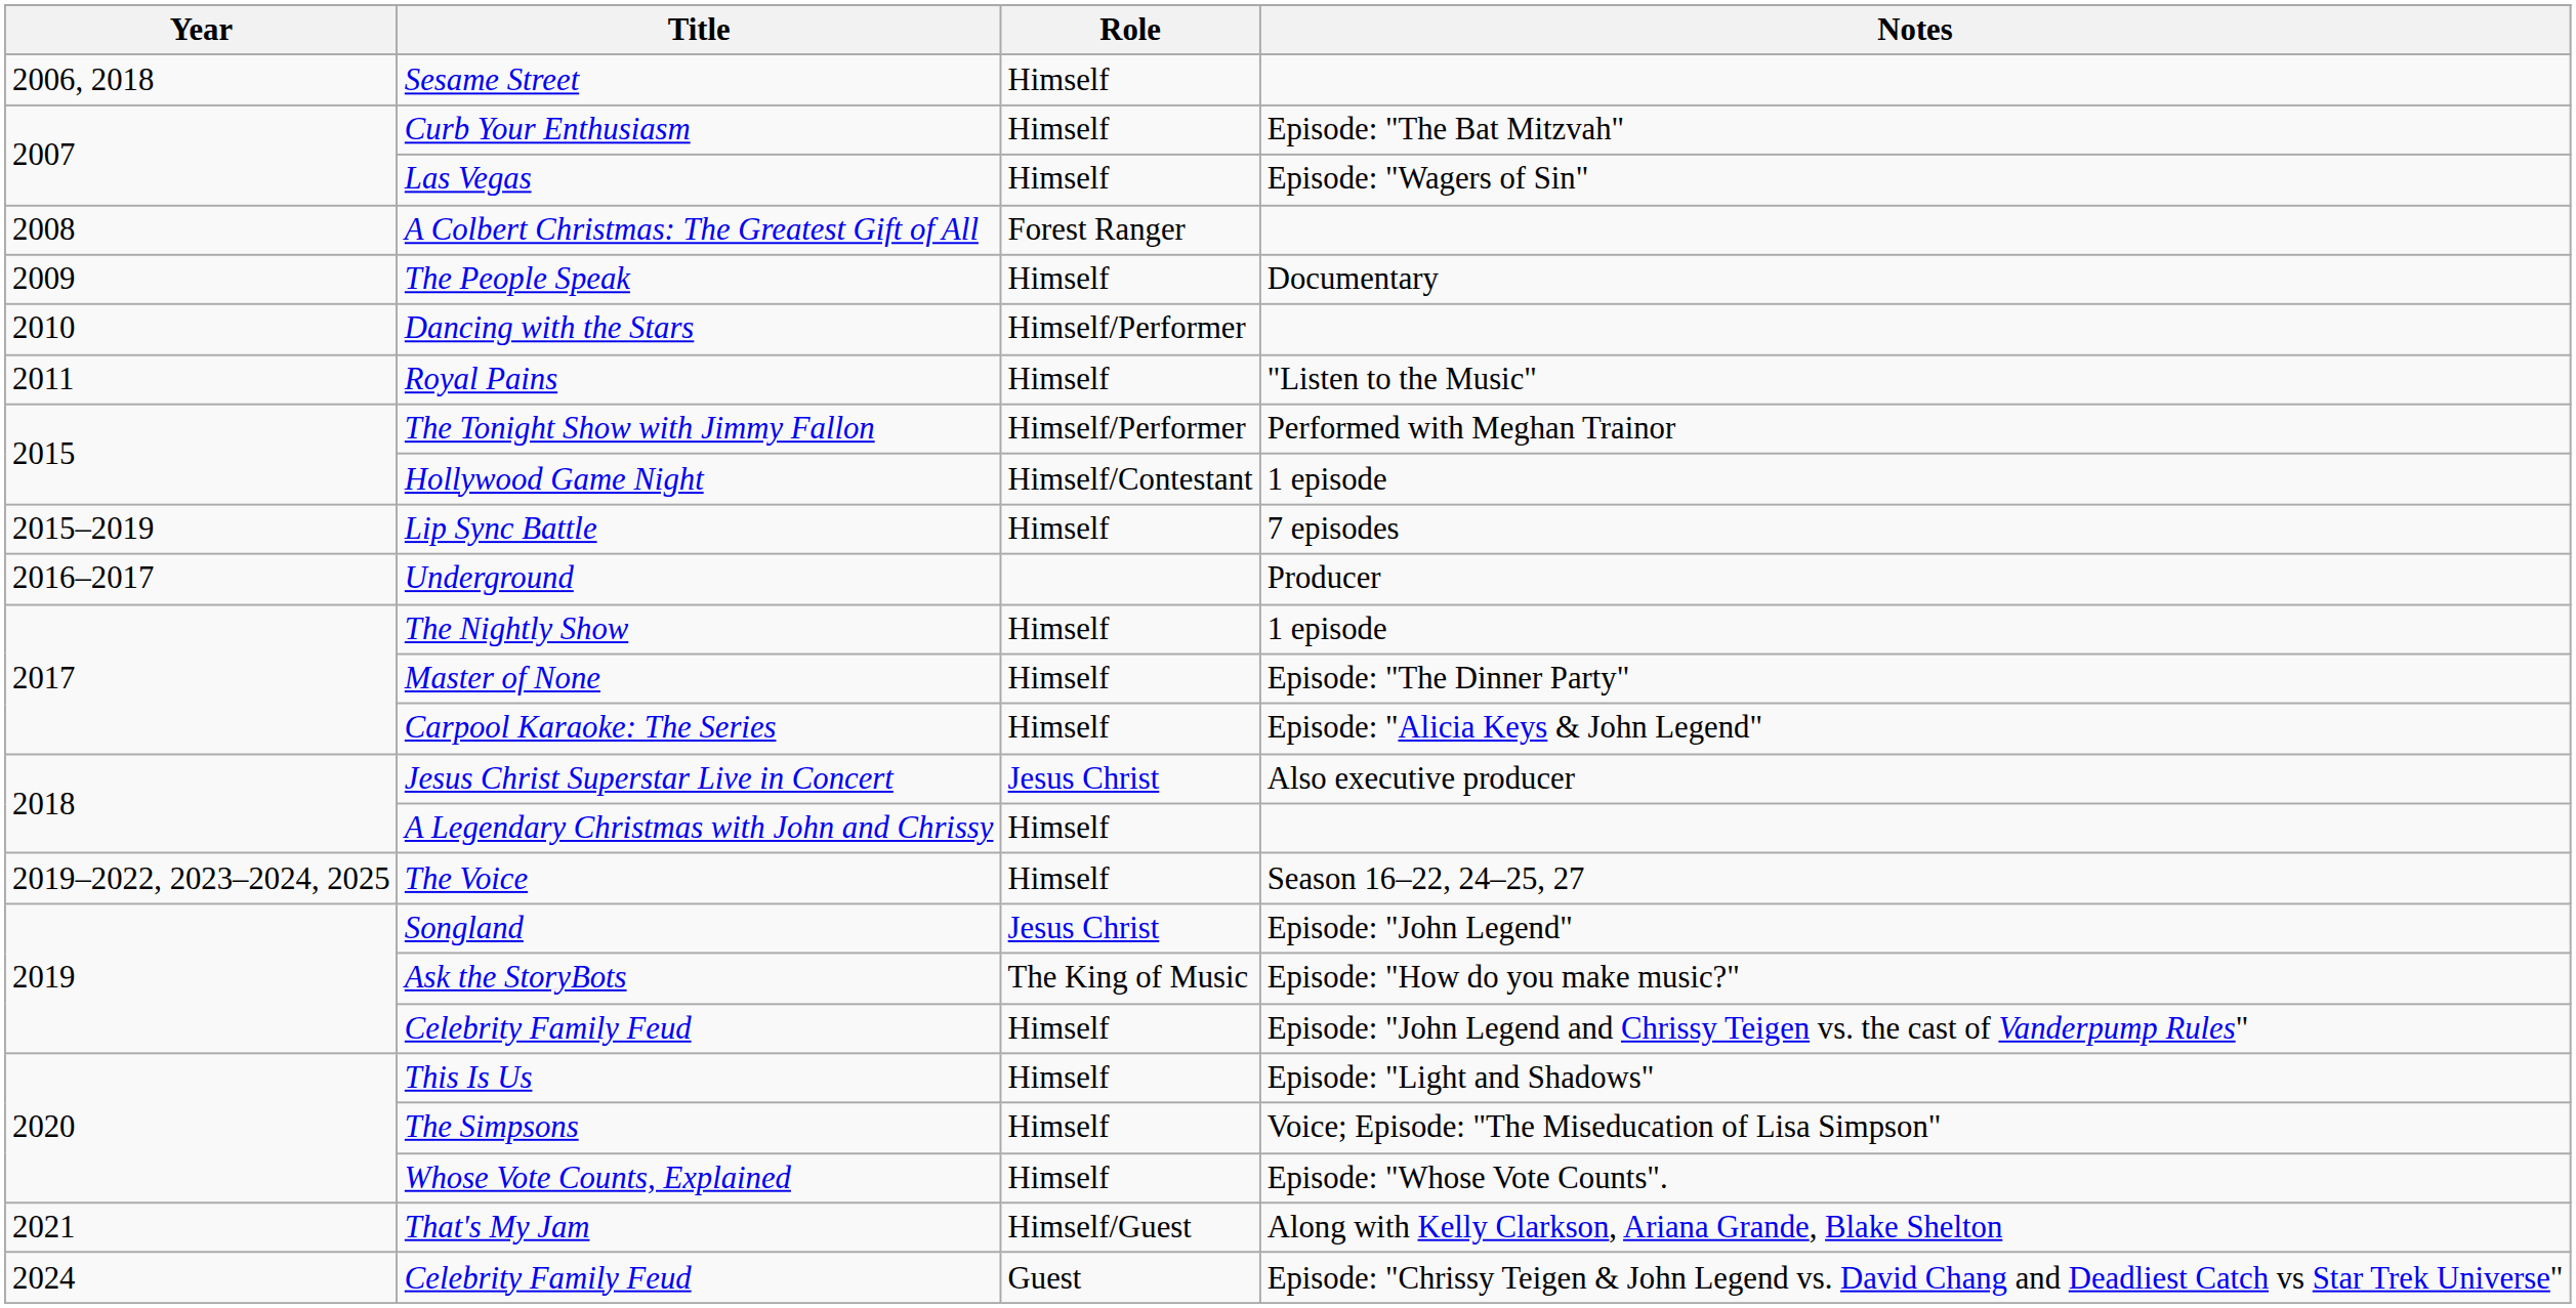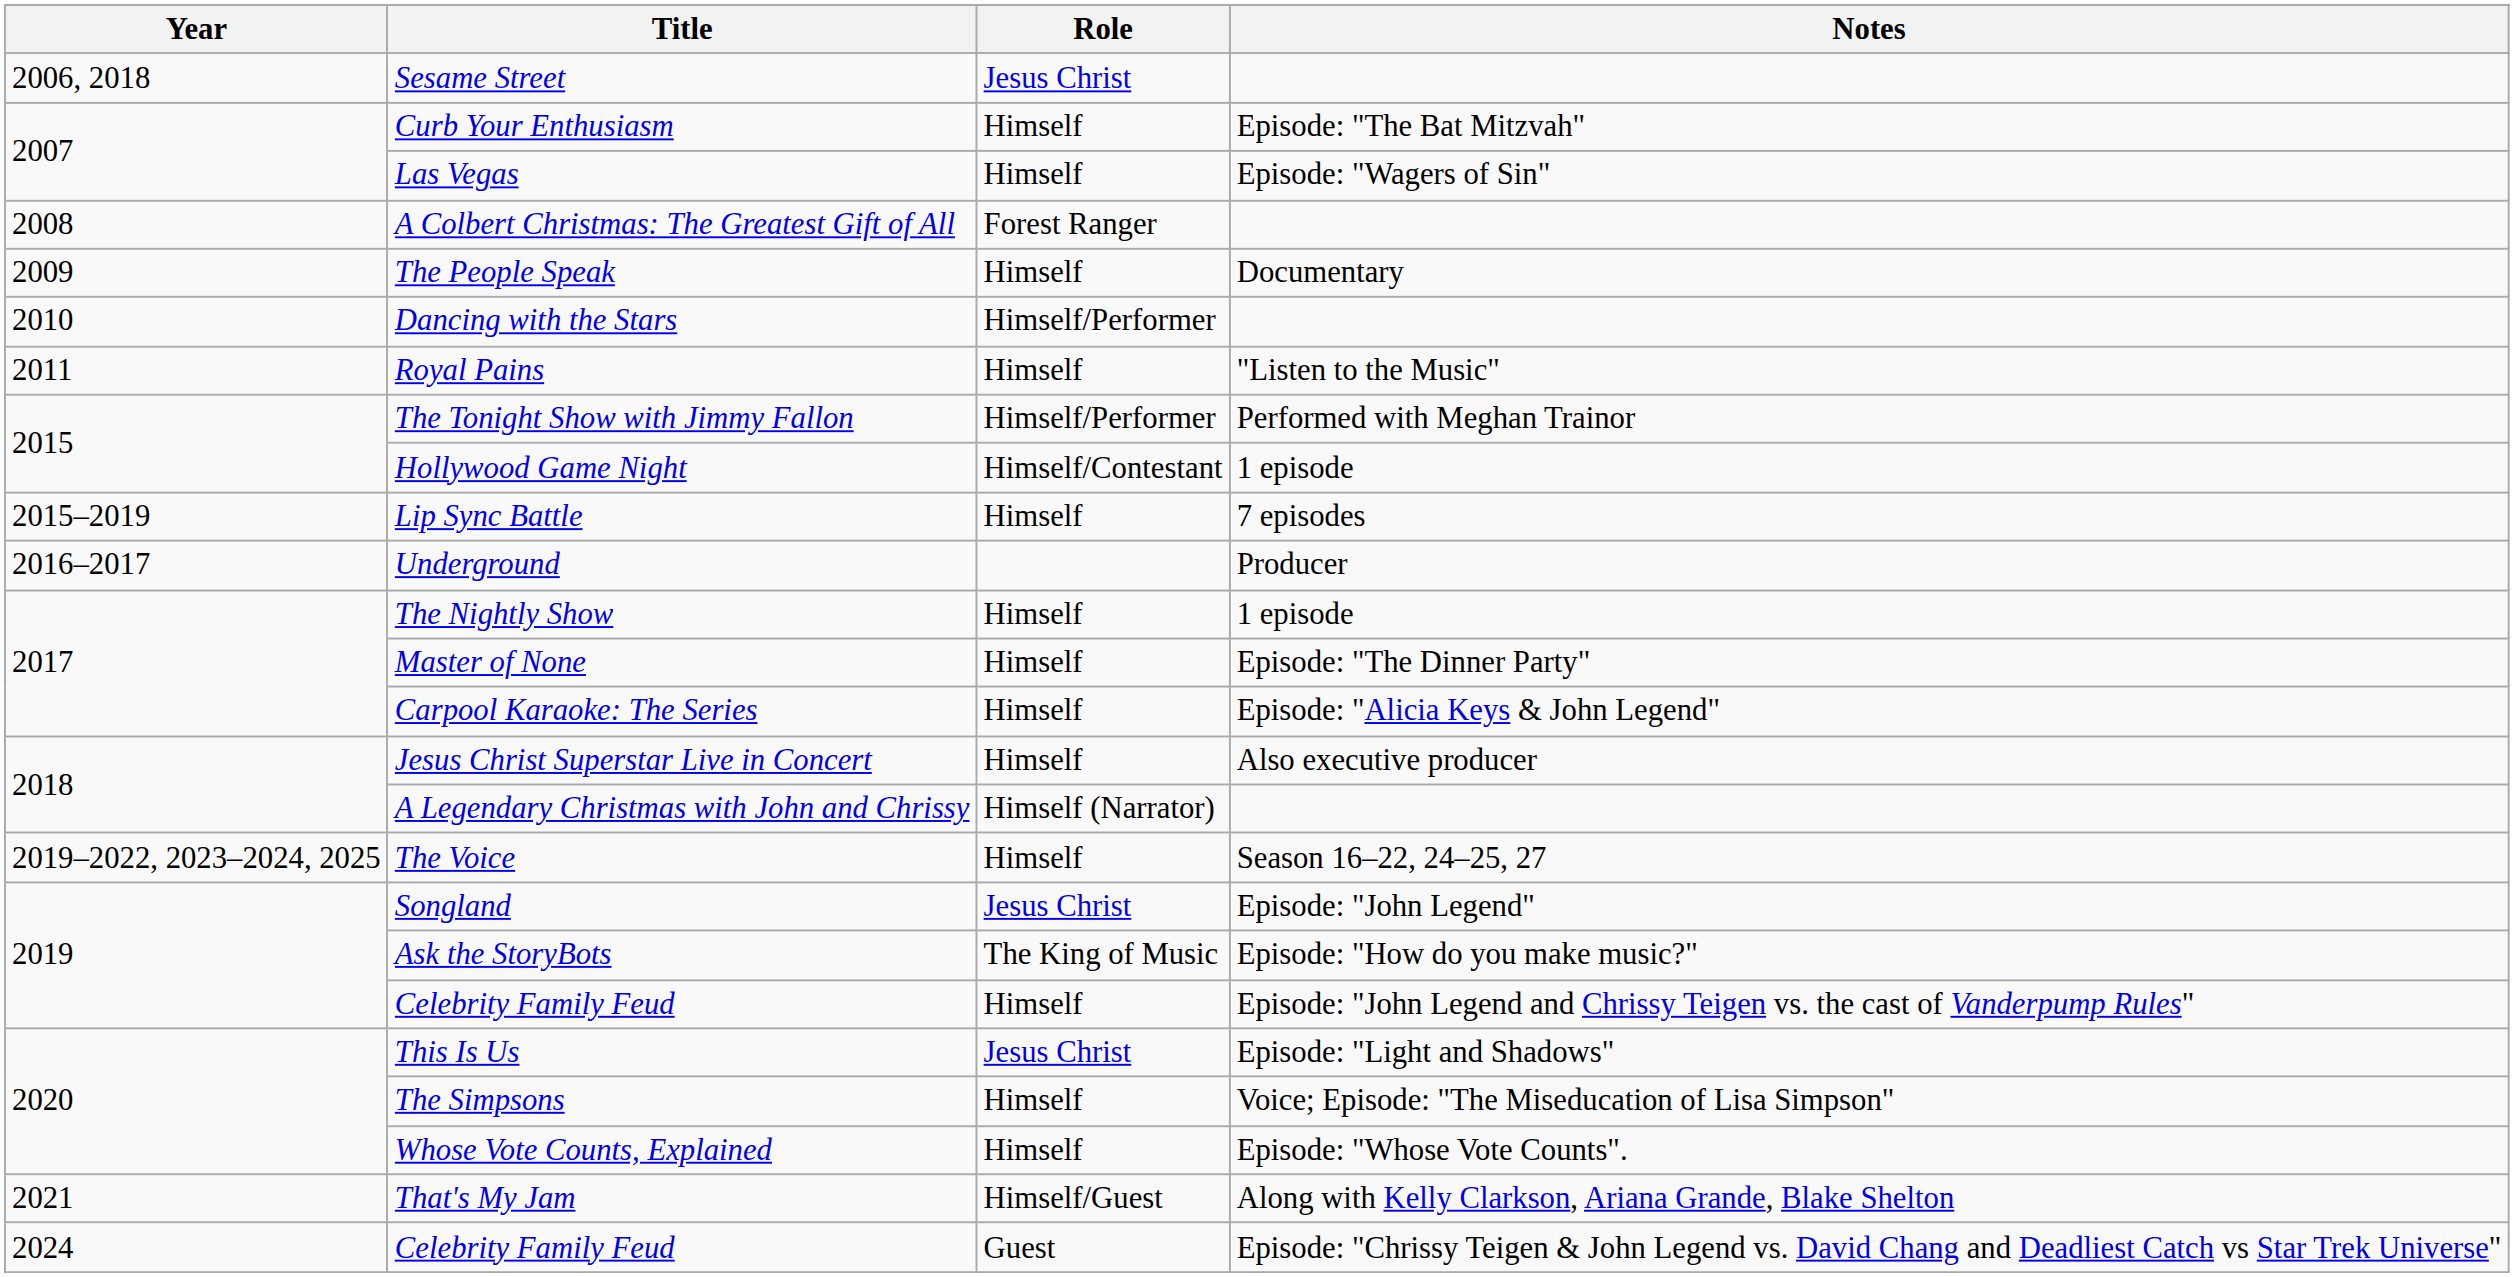Sesame Street | Role: Himself -> Jesus Christ
Jesus Christ Superstar Live in Concert | Role: Jesus Christ -> Himself
A Legendary Christmas with John and Chrissy | Role: Himself -> Himself (Narrator)
This Is Us | Role: Himself -> Jesus Christ
